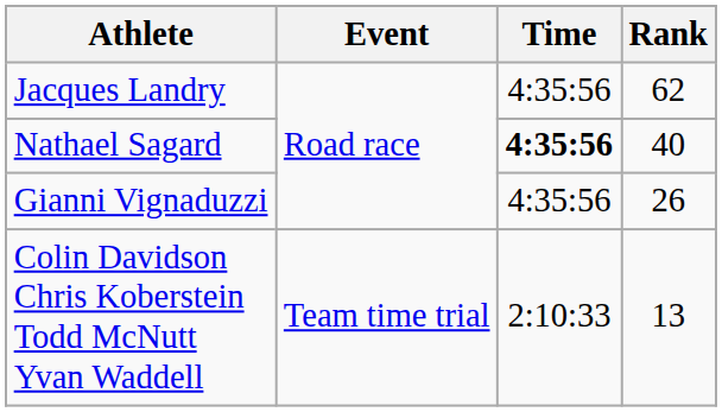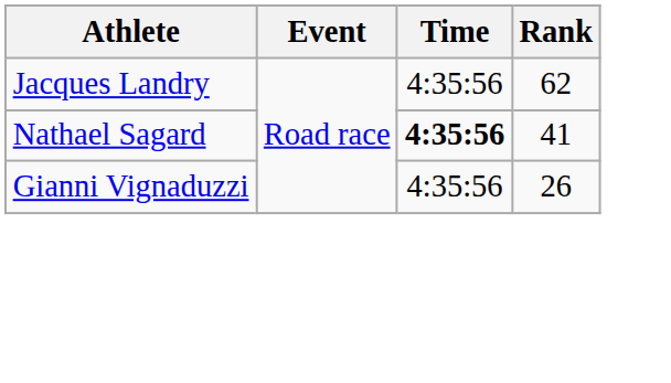Nathael Sagard | Rank: 40 -> 41
- row: Colin Davidson Chris Koberstein Todd McNutt Yvan Waddell | Team time trial | 2:10:33 | 13
